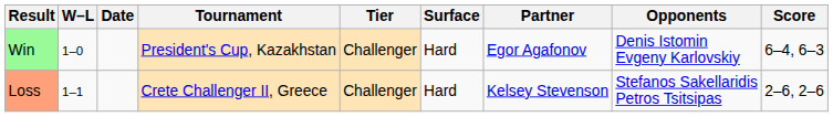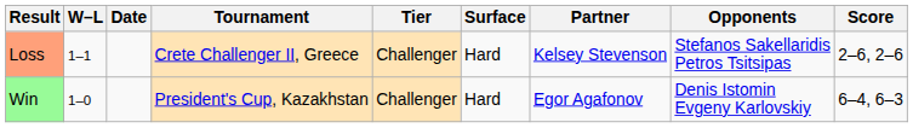rows swapped: Win <-> Loss
